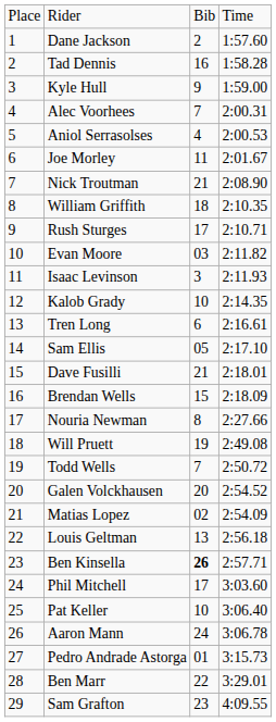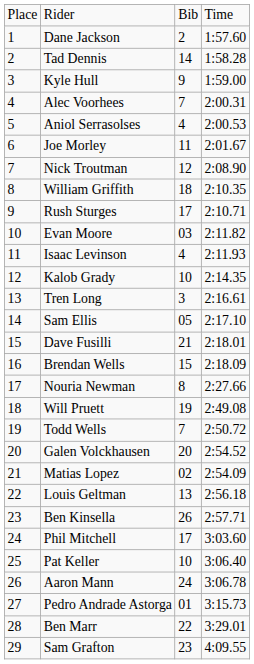Tad Dennis | column 3: 16 -> 14
Nick Troutman | column 3: 21 -> 12
Isaac Levinson | column 3: 3 -> 4
Tren Long | column 3: 6 -> 3
Ben Kinsella | column 3: bold -> normal
